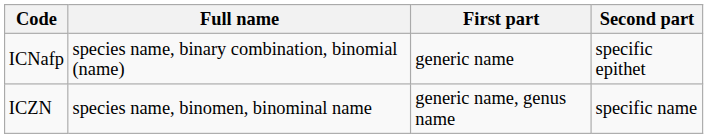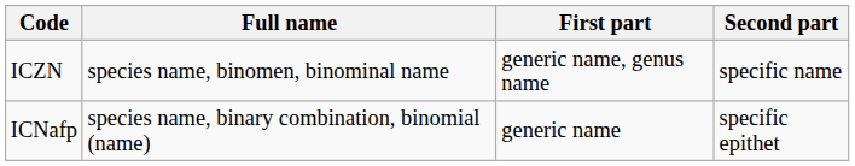rows swapped: ICZN <-> ICNafp
